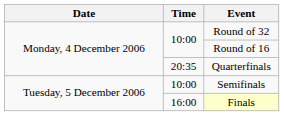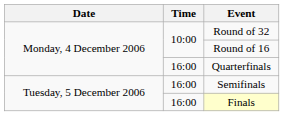Quarterfinals | Time: 20:35 -> 16:00
Semifinals | Time: 10:00 -> 16:00
